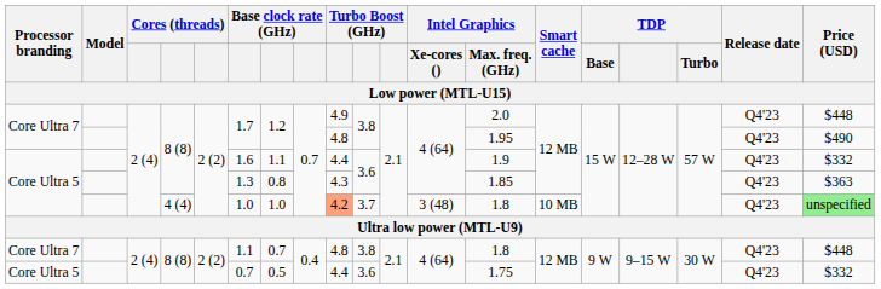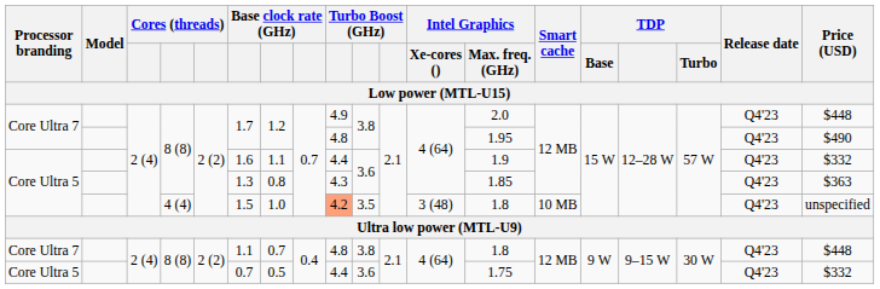Core Ultra 5 / 4 (4) | column 6: 1.0 -> 1.5
Core Ultra 5 / 4 (4) | column 10: 3.7 -> 3.5
Core Ultra 5 / 4 (4) | Price (USD): lightgreen background -> no background
